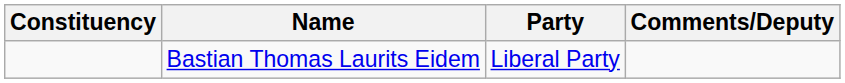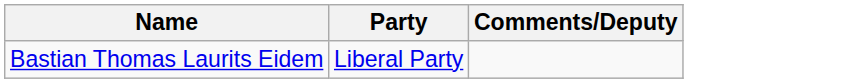- column: Constituency
